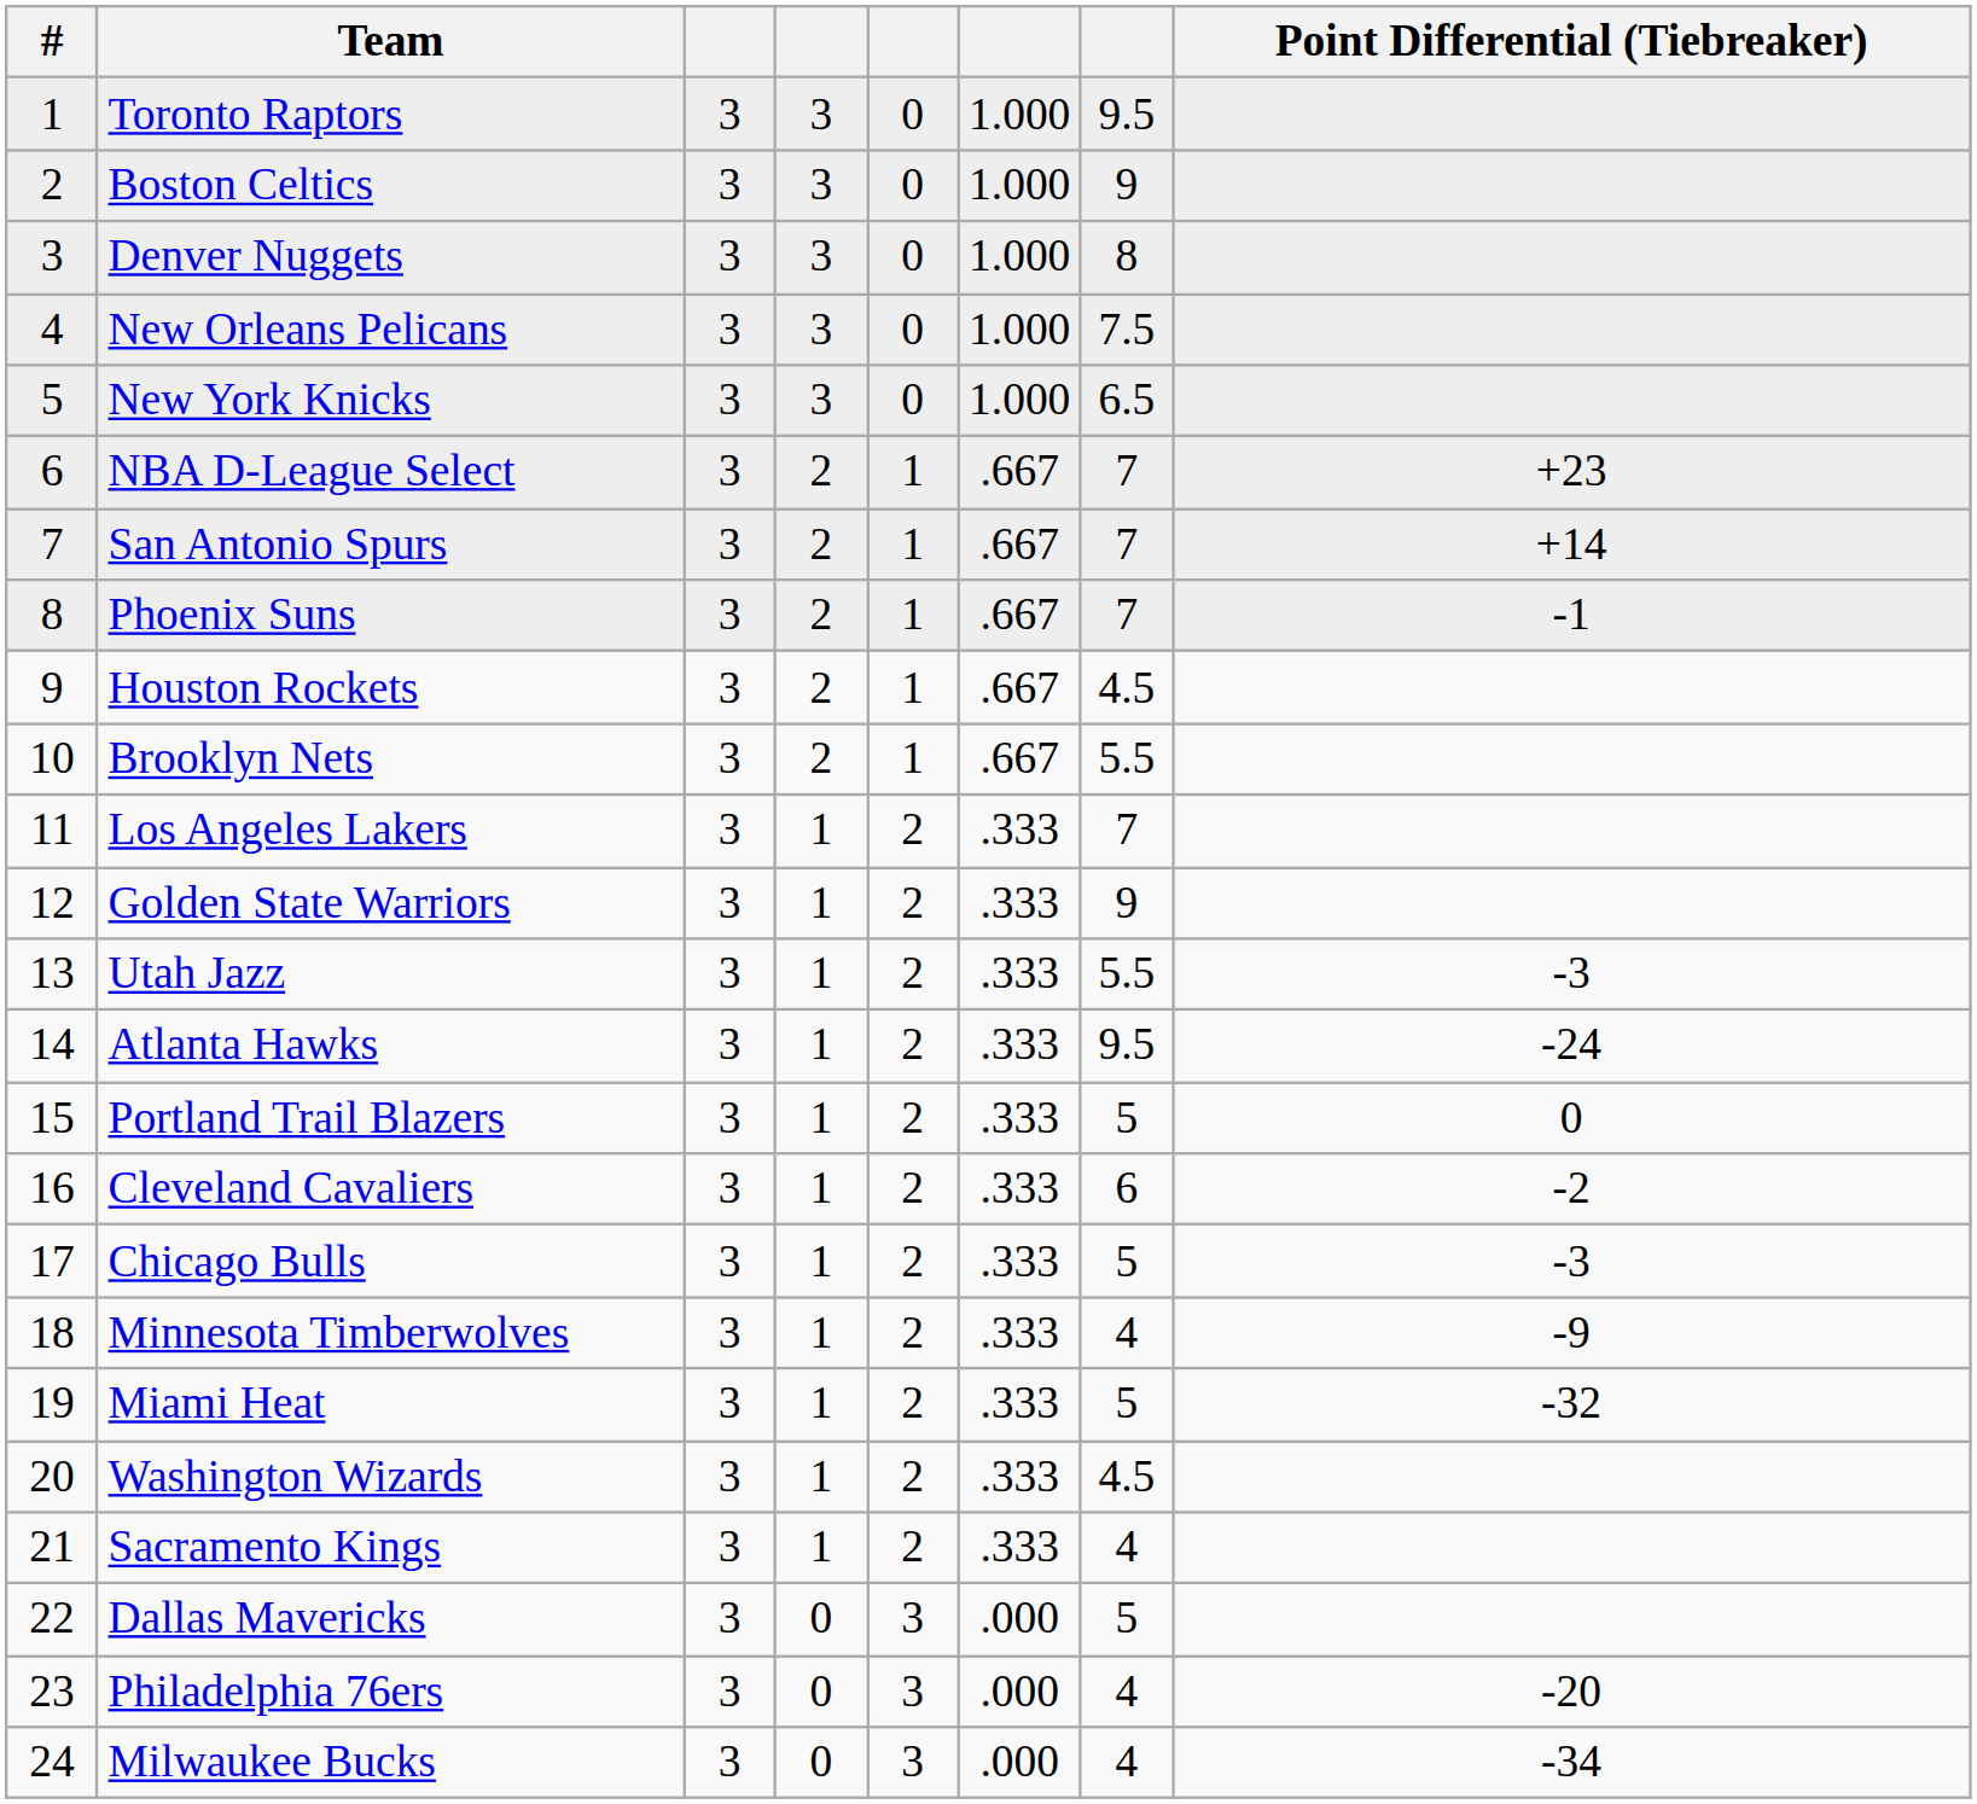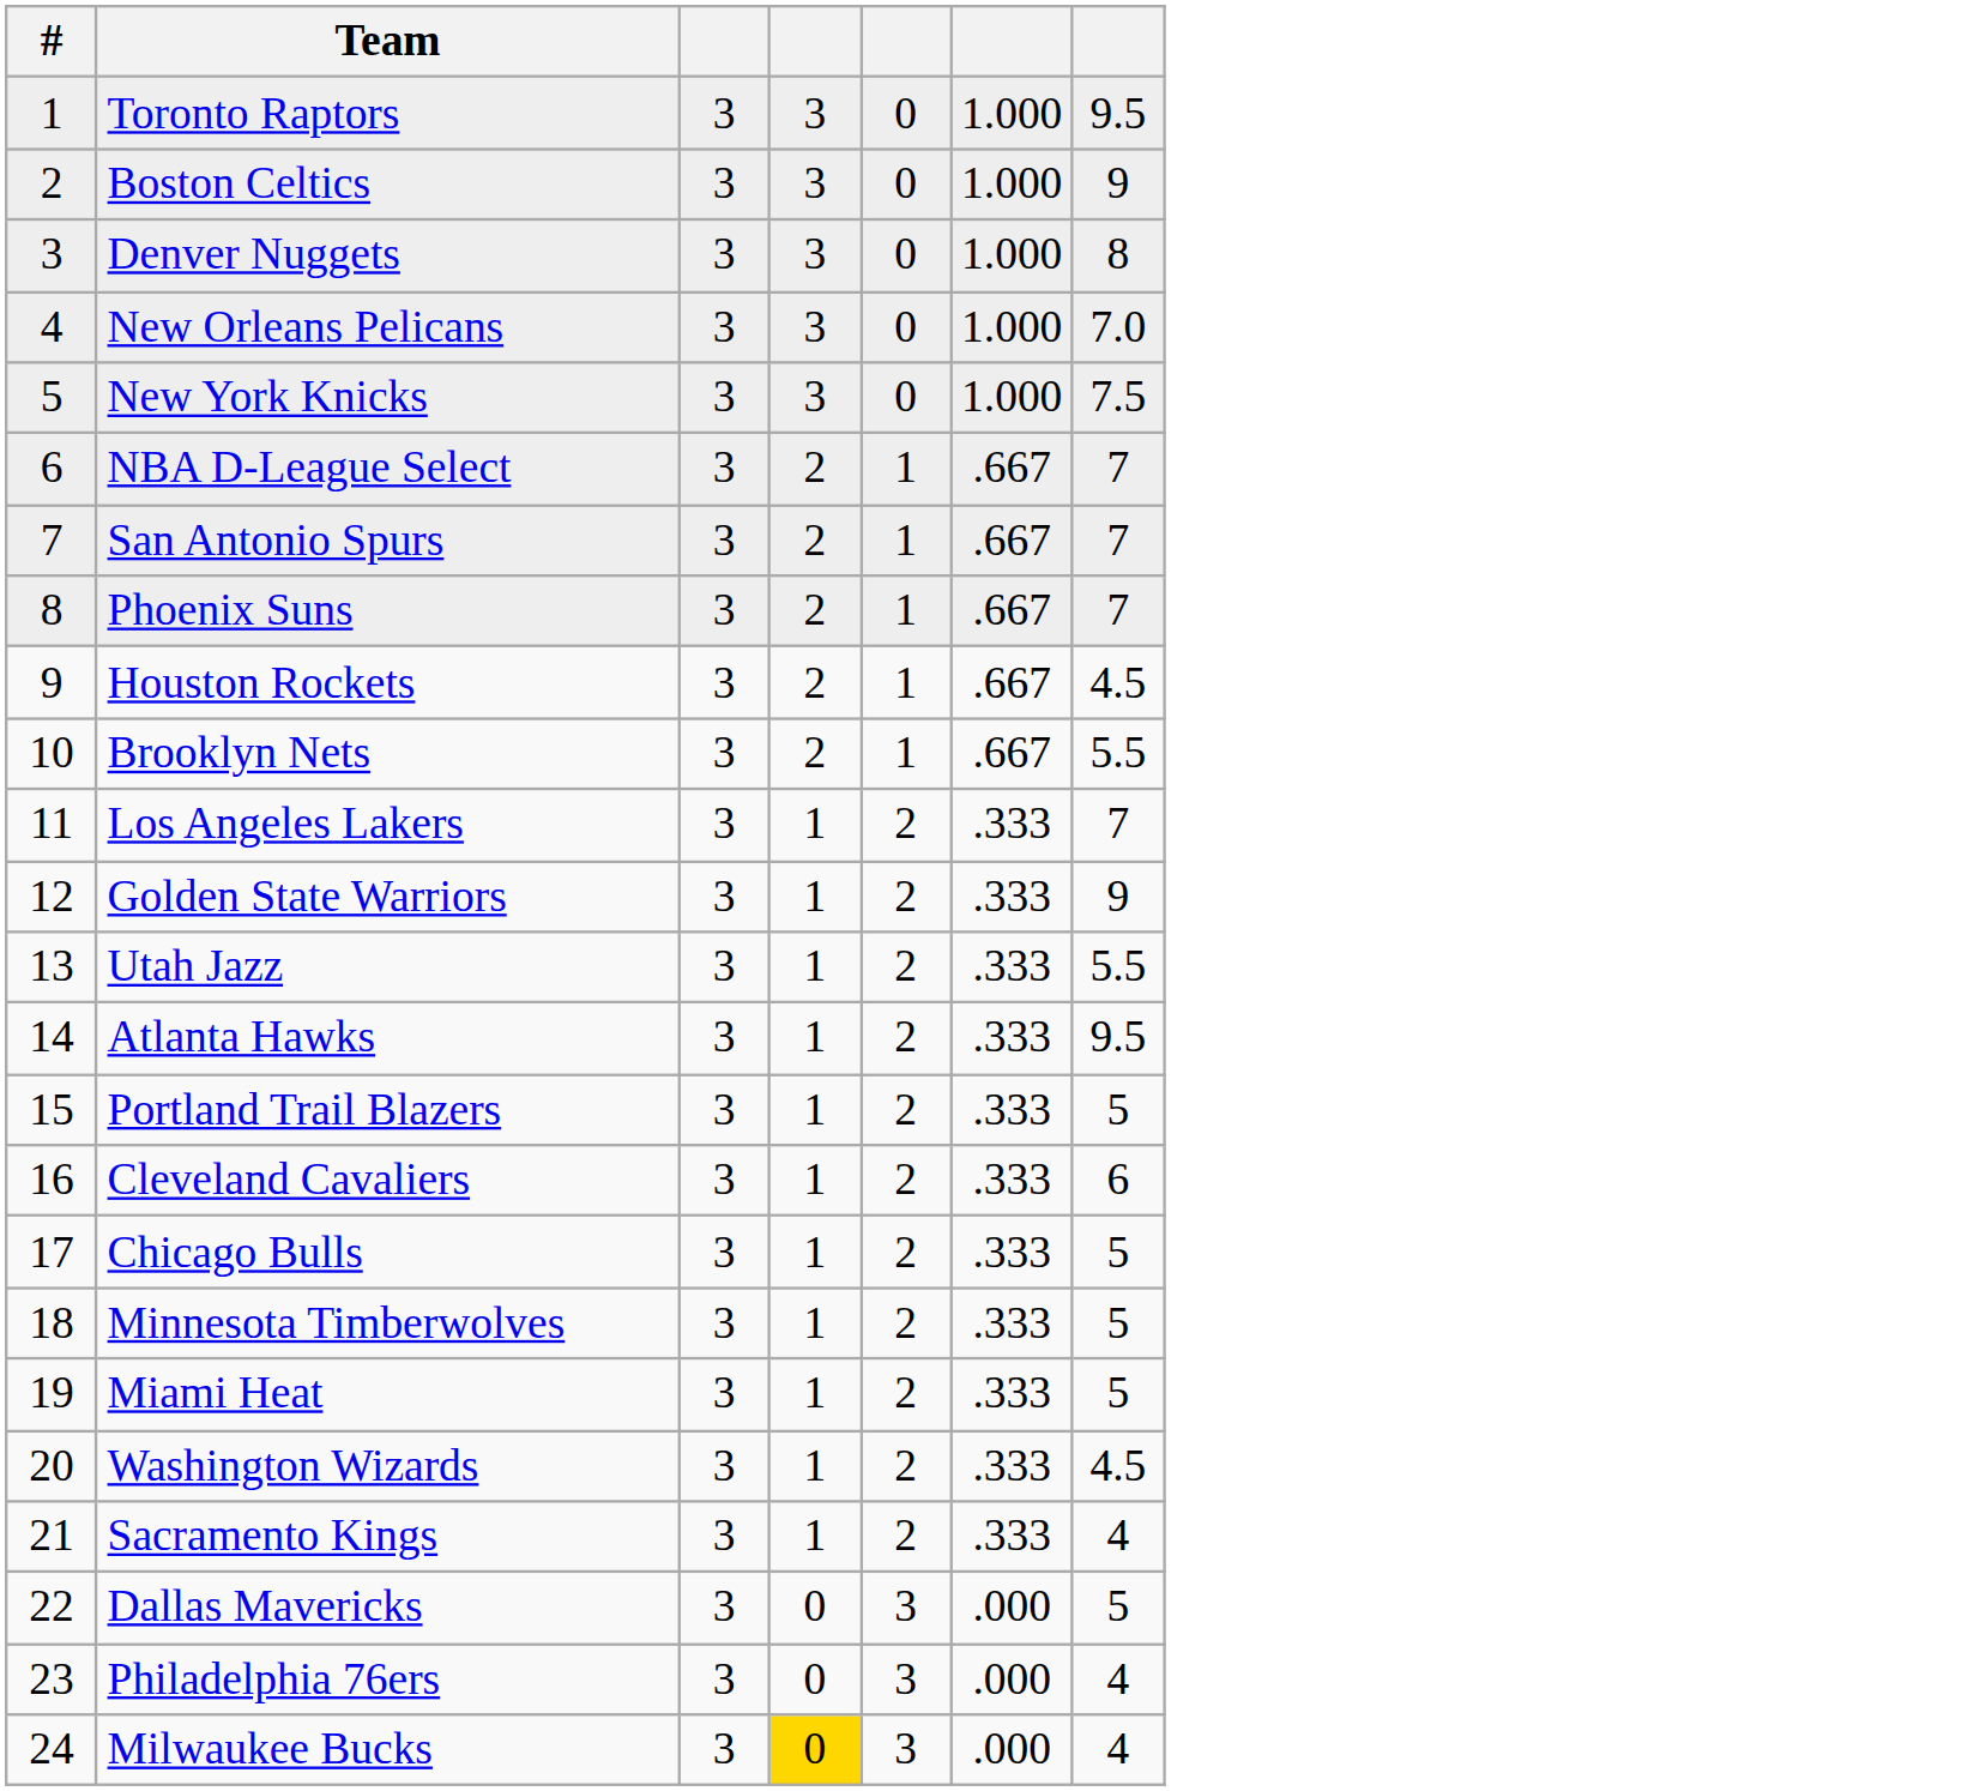- column: Point Differential (Tiebreaker) | +23 | +14 | -1 | -3 | -24 | 0 | -2 | -3 | -9 | -32 | -20 | -34
New Orleans Pelicans | column 7: 7.5 -> 7.0
New York Knicks | column 7: 6.5 -> 7.5
Minnesota Timberwolves | column 7: 4 -> 5
Milwaukee Bucks | column 4: no background -> gold background
